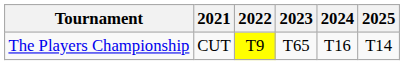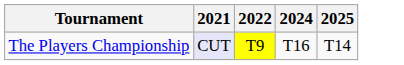- column: 2023 | T65
The Players Championship | 2021: no background -> lavender background
